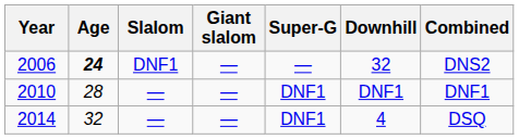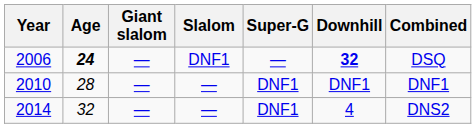columns swapped: Slalom <-> Giant slalom
2006 | Downhill: normal -> bold
2006 | Combined: DNS2 -> DSQ
2014 | Combined: DSQ -> DNS2
